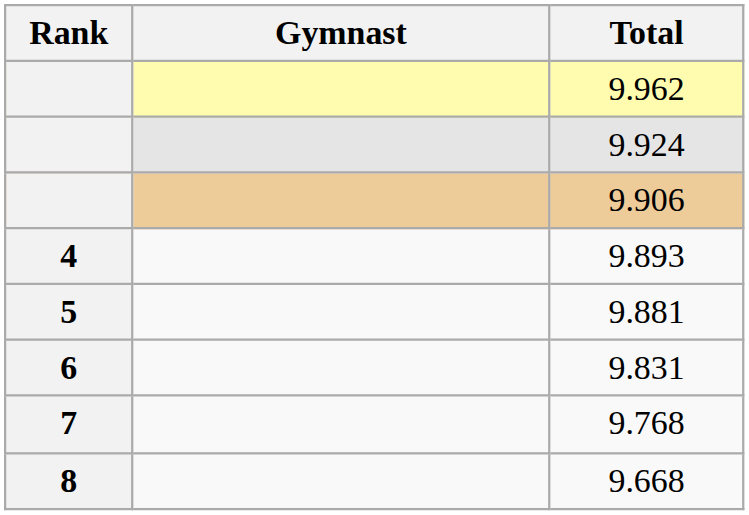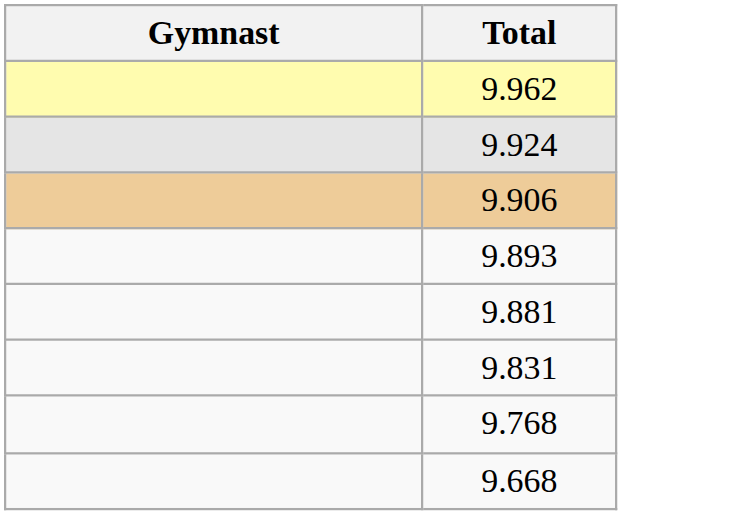- column: Rank | 4 | 5 | 6 | 7 | 8
